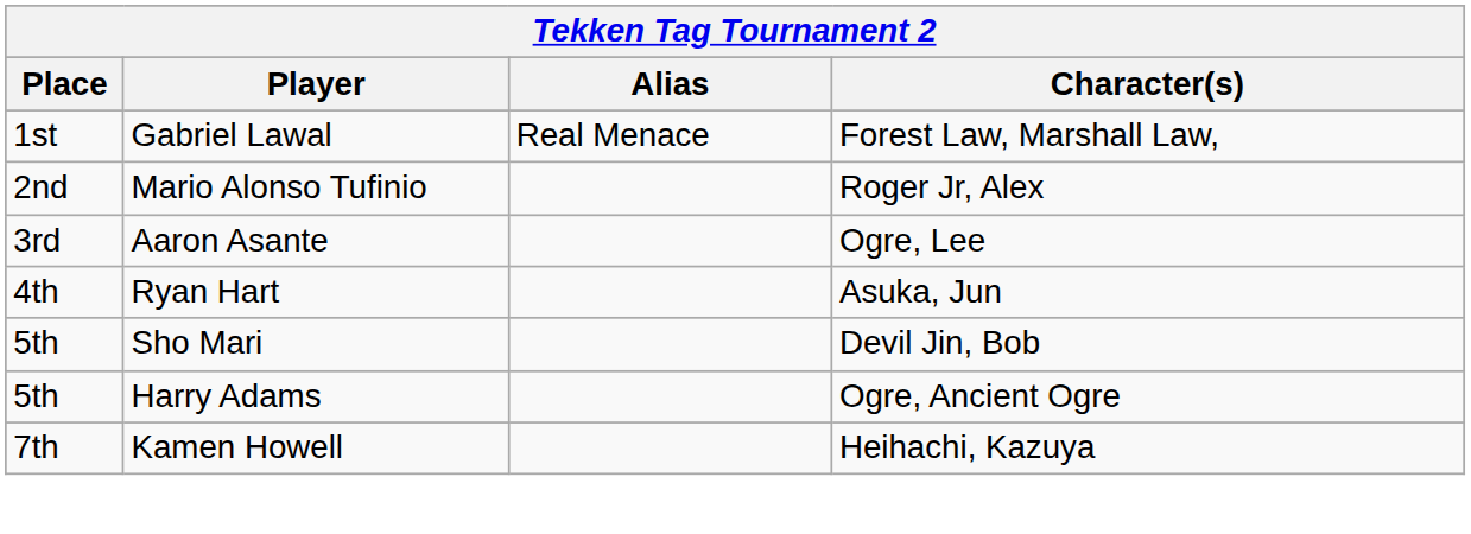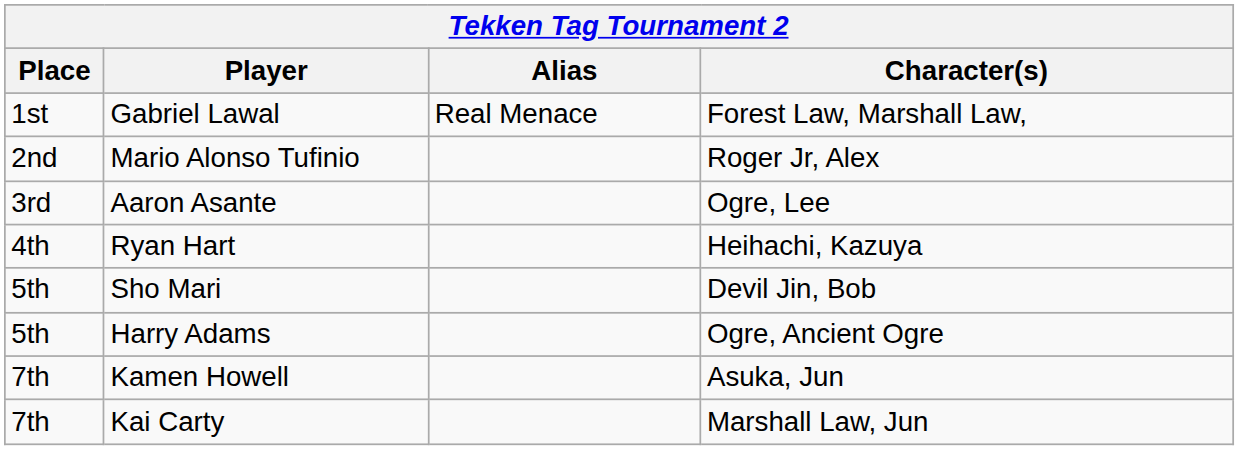Ryan Hart | Character(s): Asuka, Jun -> Heihachi, Kazuya
Kamen Howell | Character(s): Heihachi, Kazuya -> Asuka, Jun
+ row: 7th | Kai Carty | Marshall Law, Jun
